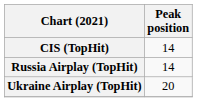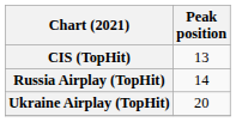CIS (TopHit) | Peak position: 14 -> 13
